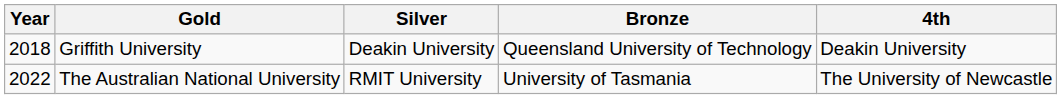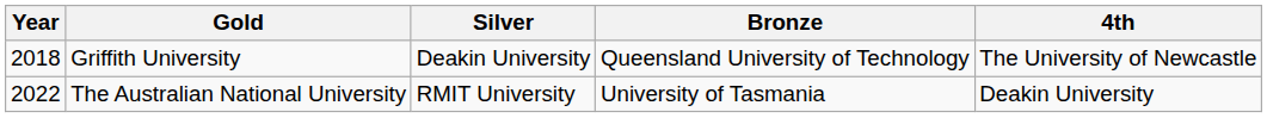Griffith University | 4th: Deakin University -> The University of Newcastle
The Australian National University | 4th: The University of Newcastle -> Deakin University
